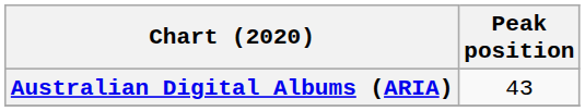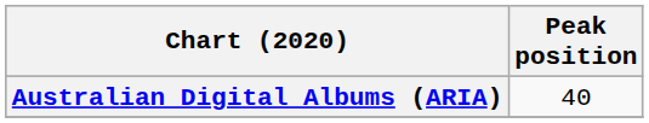Australian Digital Albums (ARIA) | Peak position: 43 -> 40
